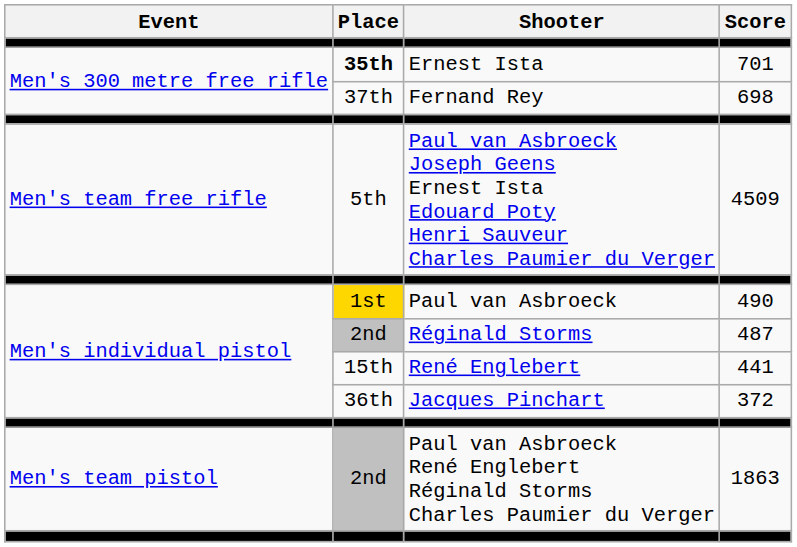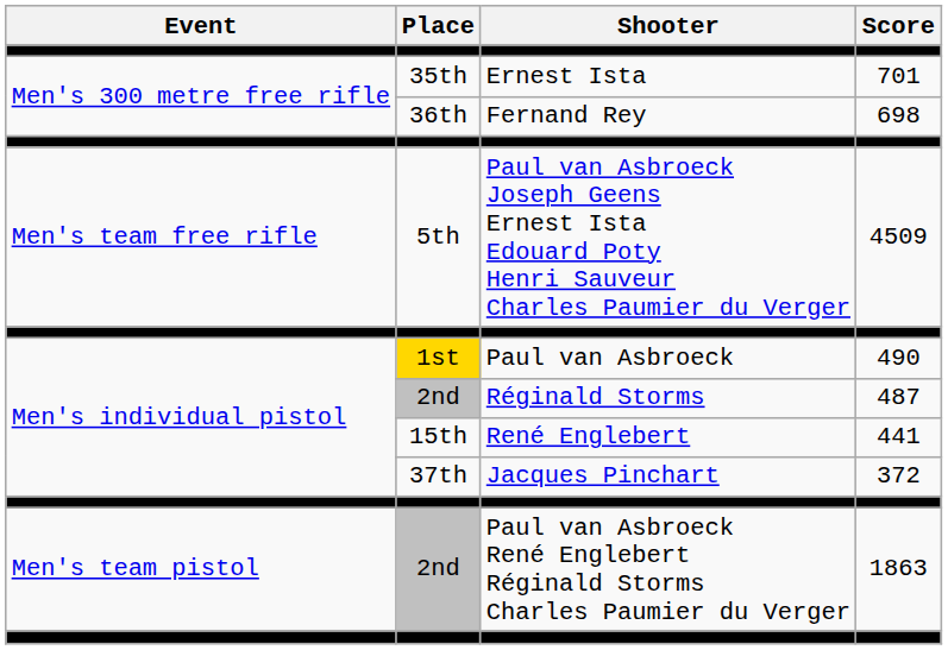Ernest Ista | Place: bold -> normal
Fernand Rey | Place: 37th -> 36th
Jacques Pinchart | Place: 36th -> 37th
